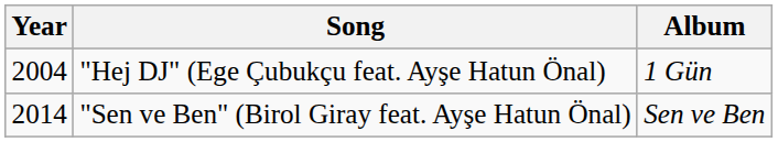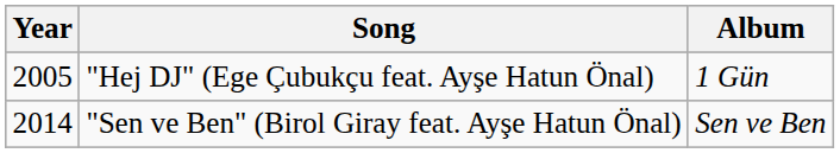"Hej DJ" (Ege Çubukçu feat. Ayşe Hatun Önal) | Year: 2004 -> 2005
